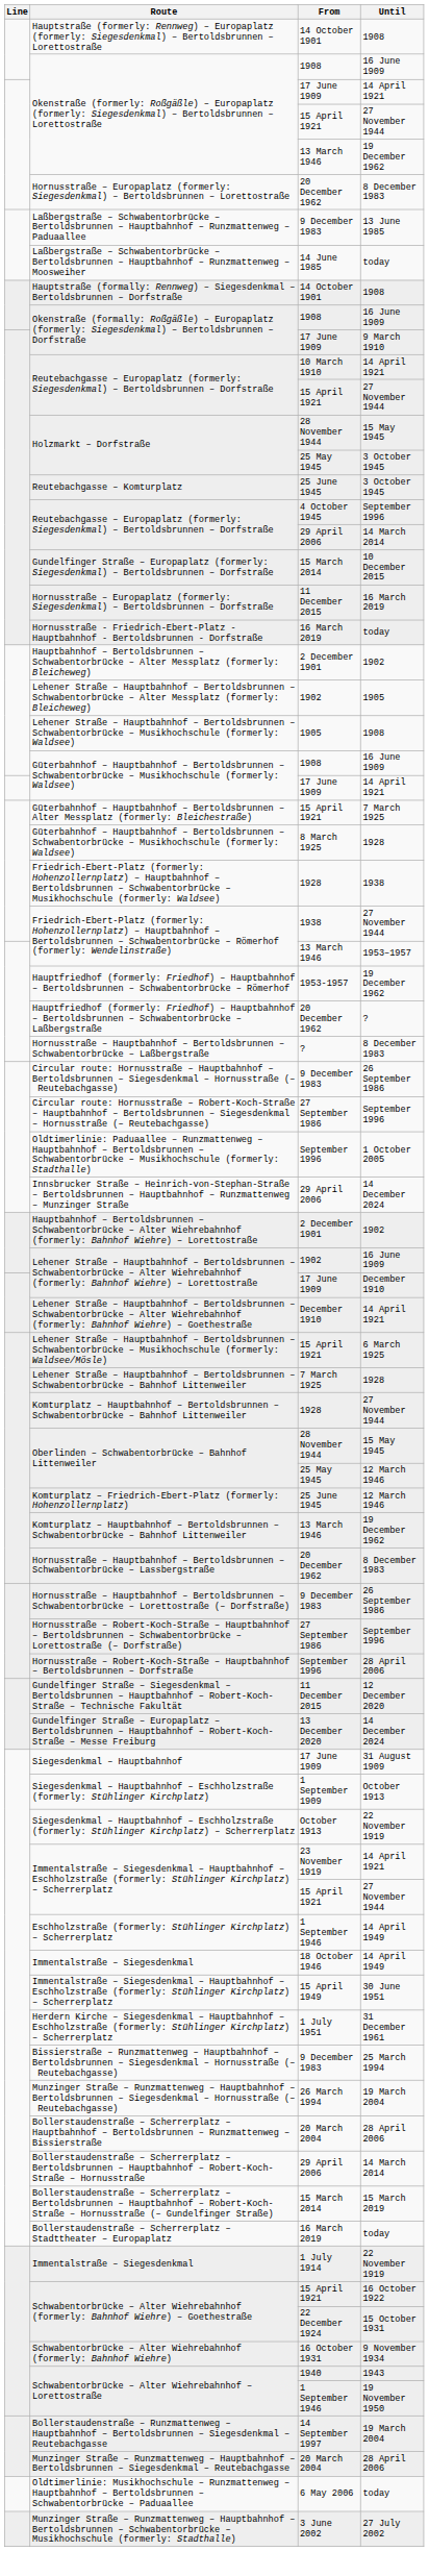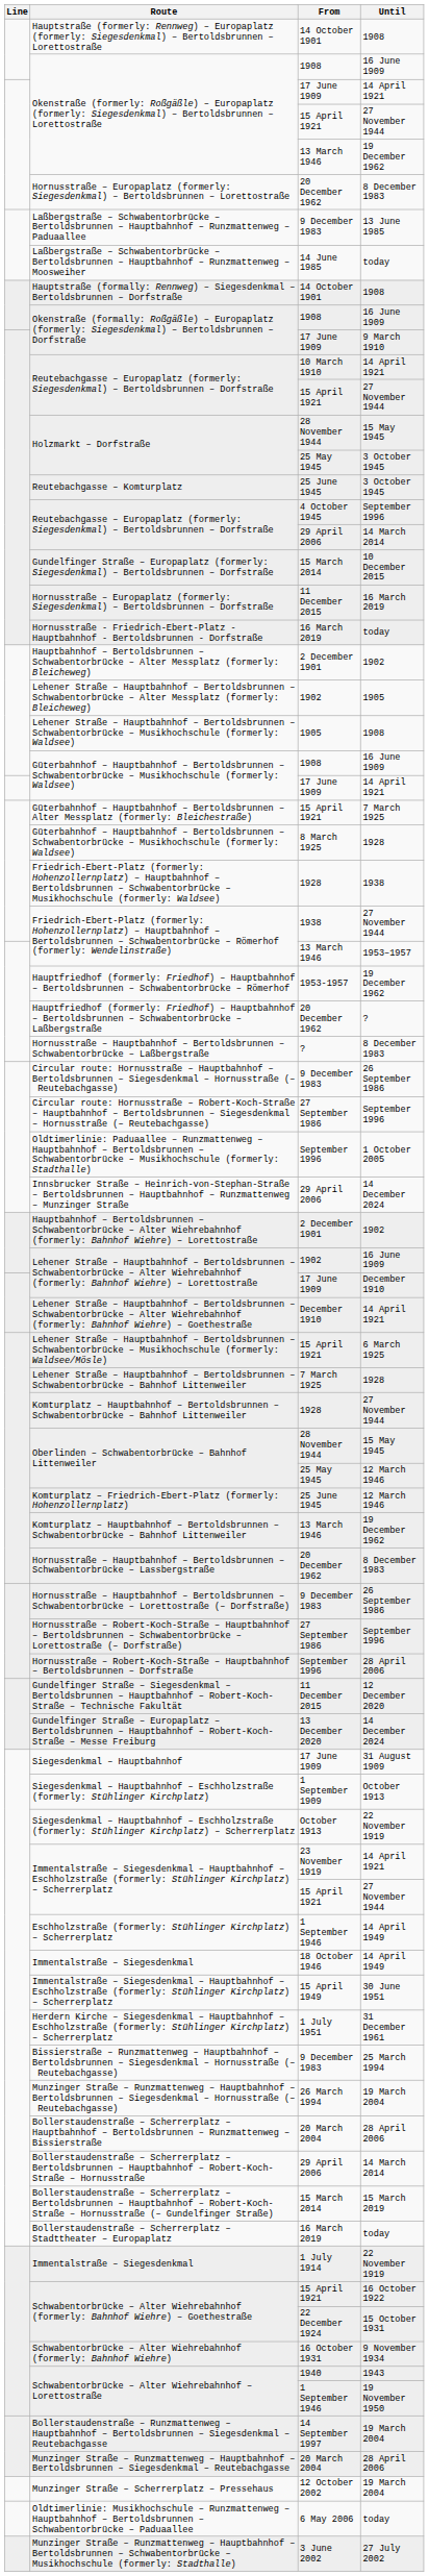+ row: Munzinger Straße – Scherrerplatz – Pressehaus | 12 October 2002 | 19 March 2004
